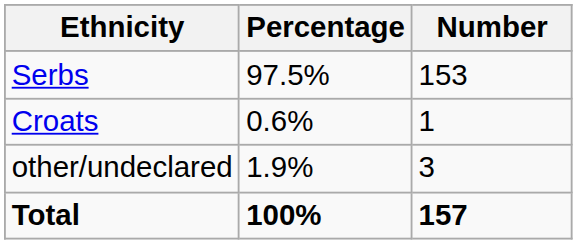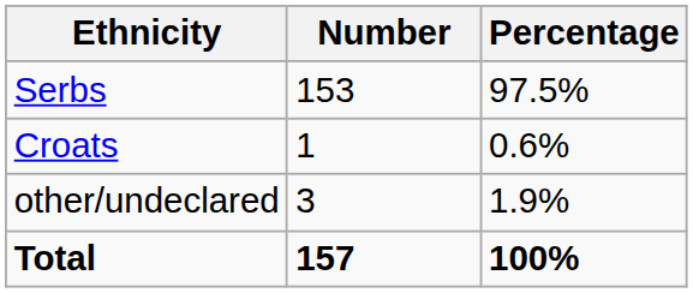columns swapped: Number <-> Percentage
